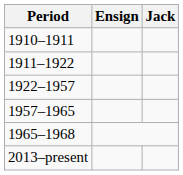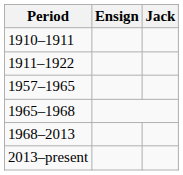- row: 1922–1957
+ row: 1968–2013
